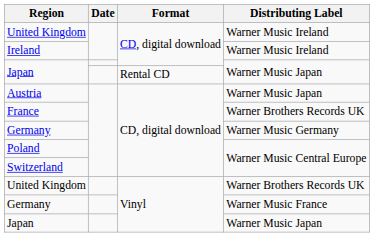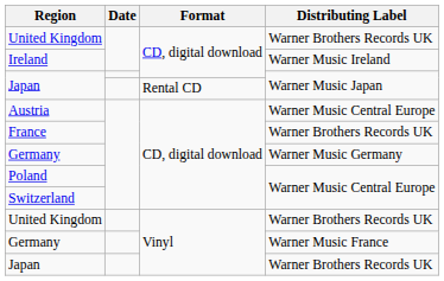United Kingdom / CD, digital download | Distributing Label: Warner Music Ireland -> Warner Brothers Records UK
Austria | Distributing Label: Warner Music Japan -> Warner Music Central Europe
Japan / Vinyl | Distributing Label: Warner Music Japan -> Warner Brothers Records UK
